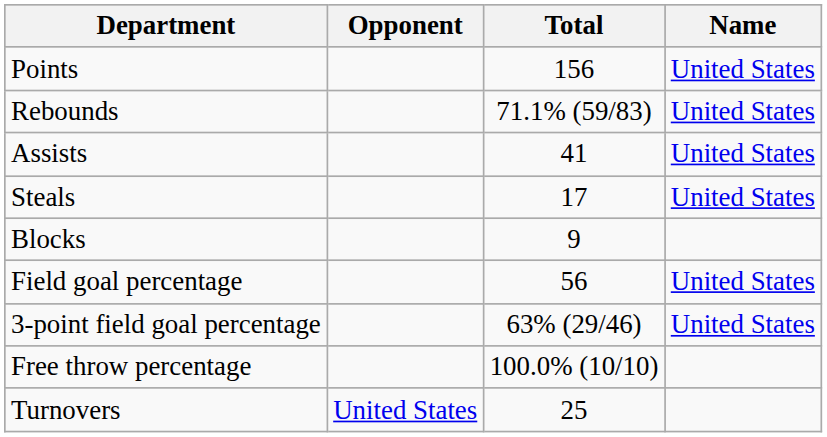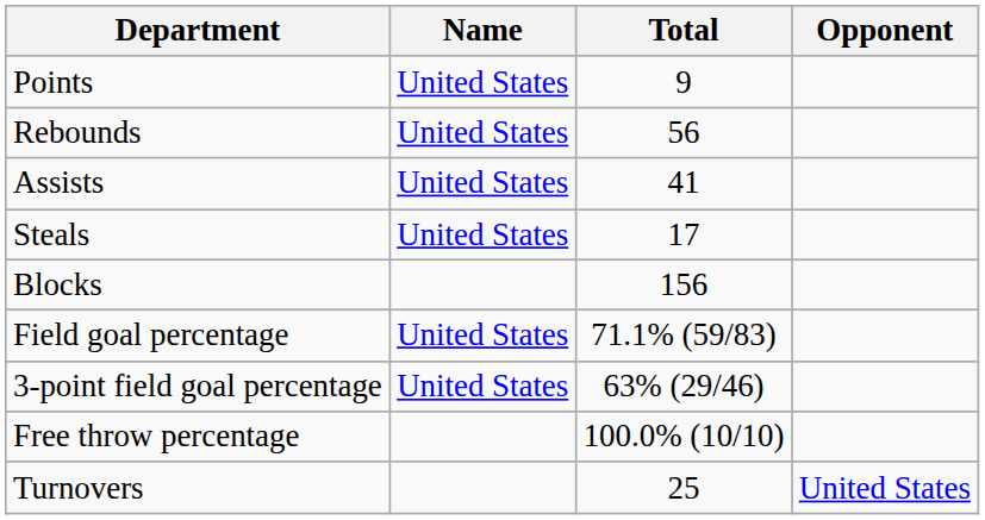columns swapped: Name <-> Opponent
Points | Total: 156 -> 9
Rebounds | Total: 71.1% (59/83) -> 56
Blocks | Total: 9 -> 156
Field goal percentage | Total: 56 -> 71.1% (59/83)
